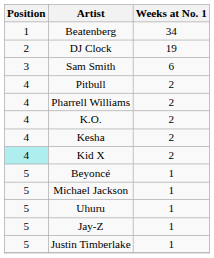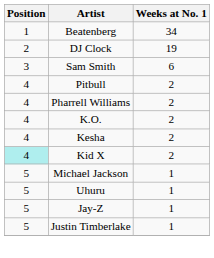- row: 5 | Beyoncé | 1
